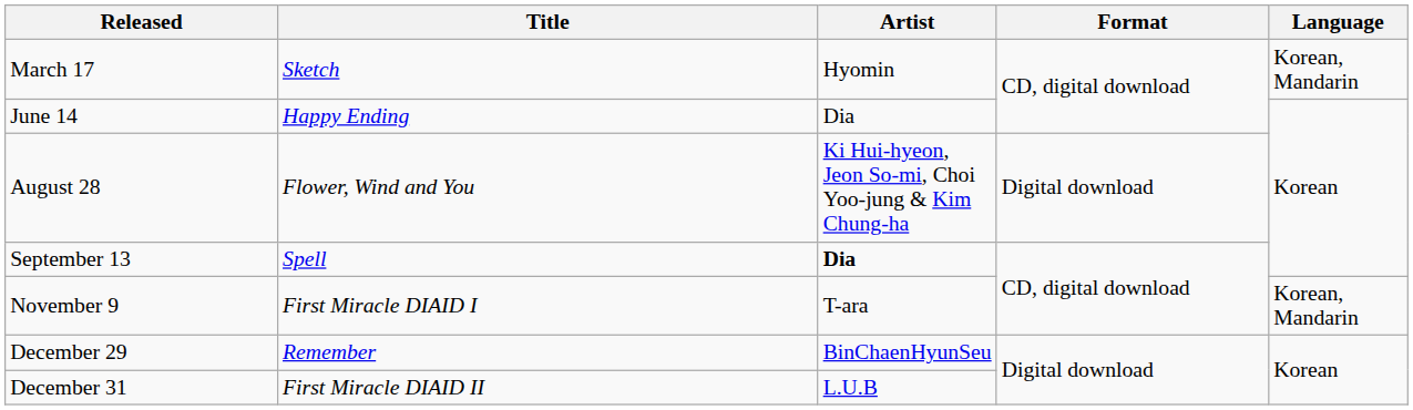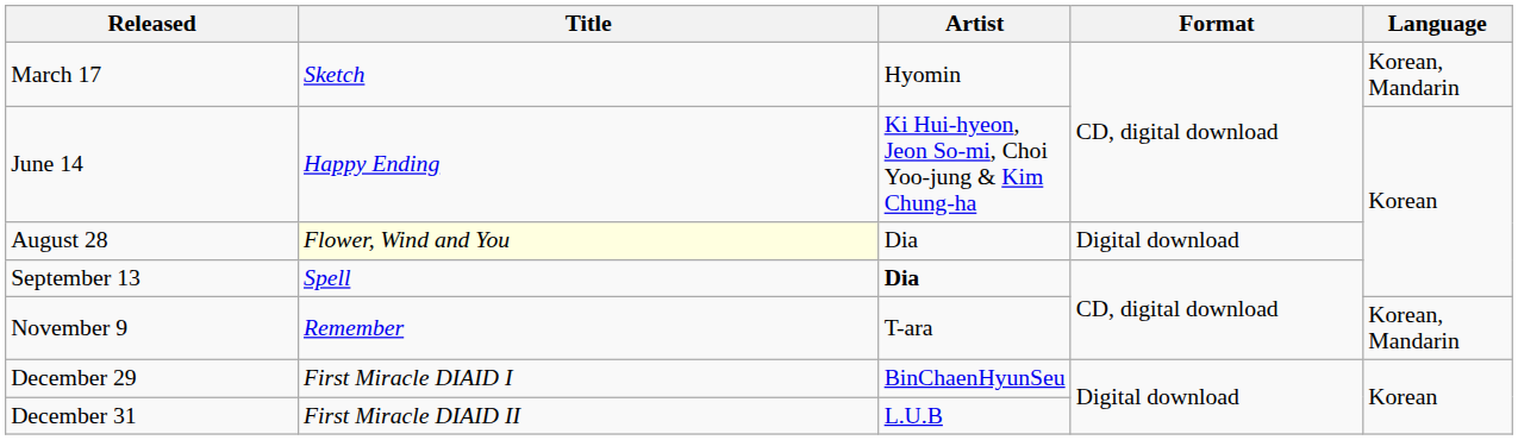June 14 | Artist: Dia -> Ki Hui-hyeon, Jeon So-mi, Choi Yoo-jung & Kim Chung-ha
August 28 | Title: no background -> lightyellow background
August 28 | Artist: Ki Hui-hyeon, Jeon So-mi, Choi Yoo-jung & Kim Chung-ha -> Dia
November 9 | Title: First Miracle DIAID I -> Remember
December 29 | Title: Remember -> First Miracle DIAID I
